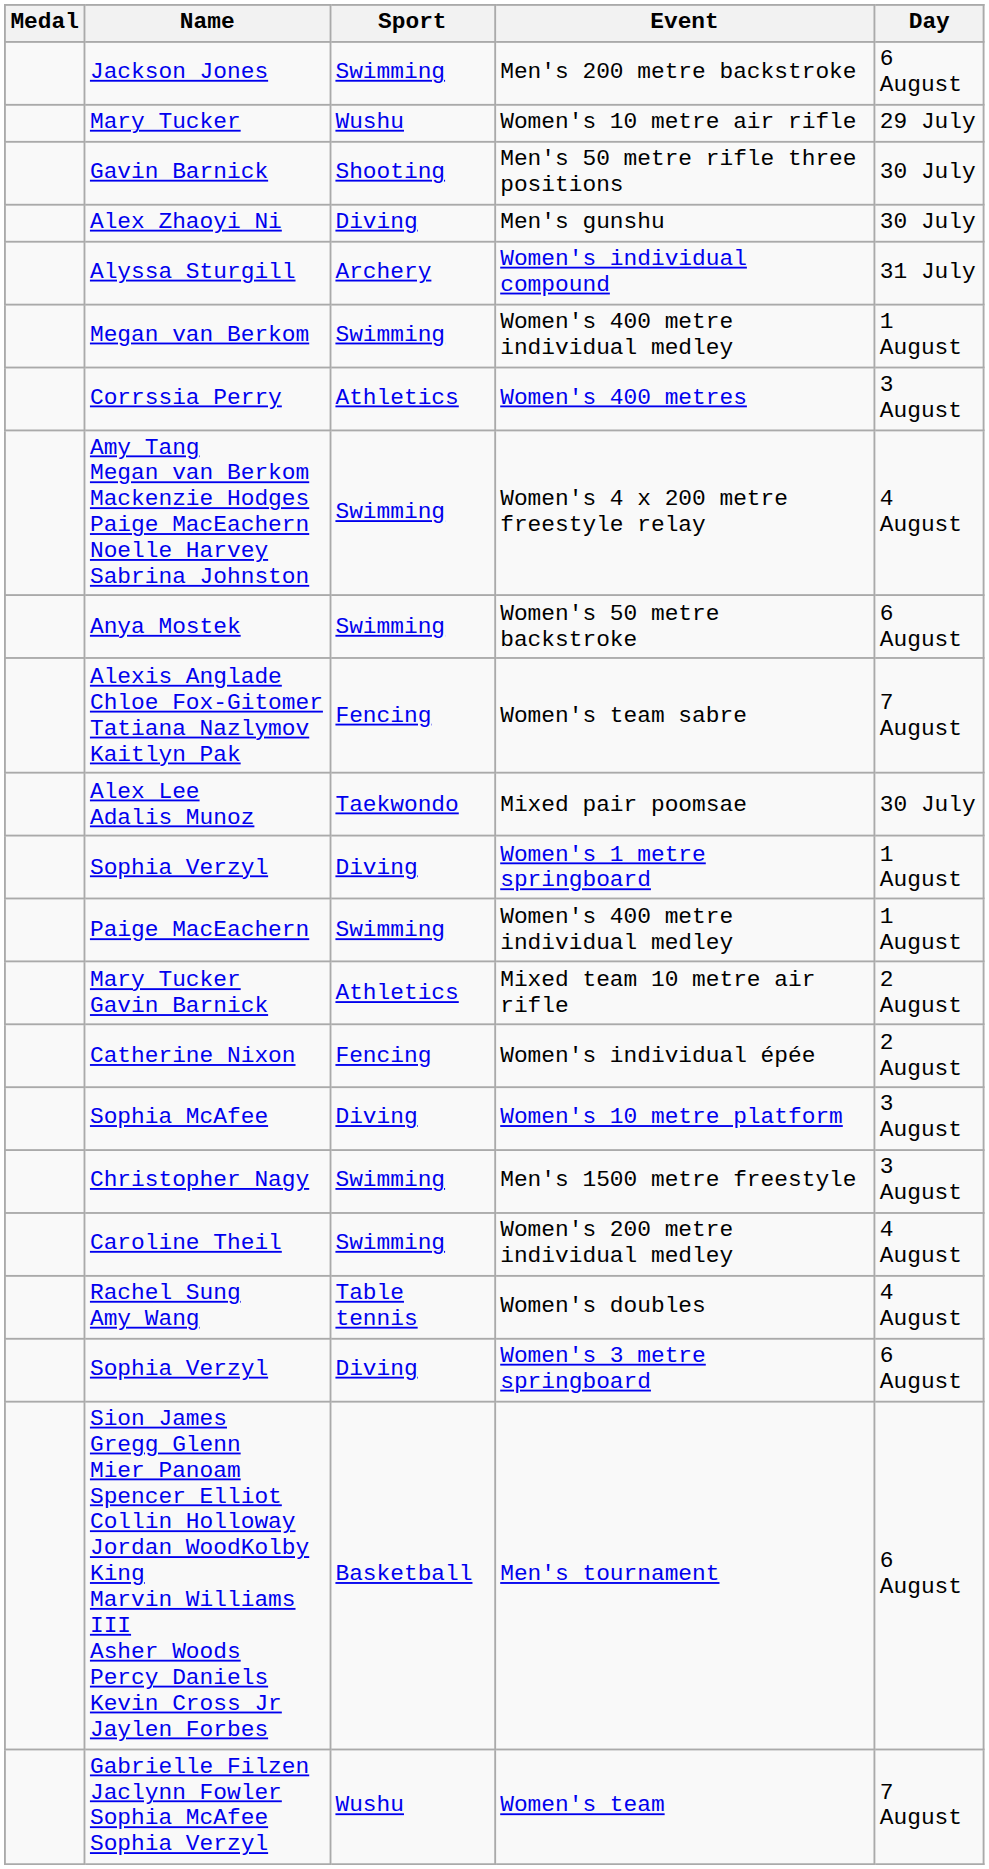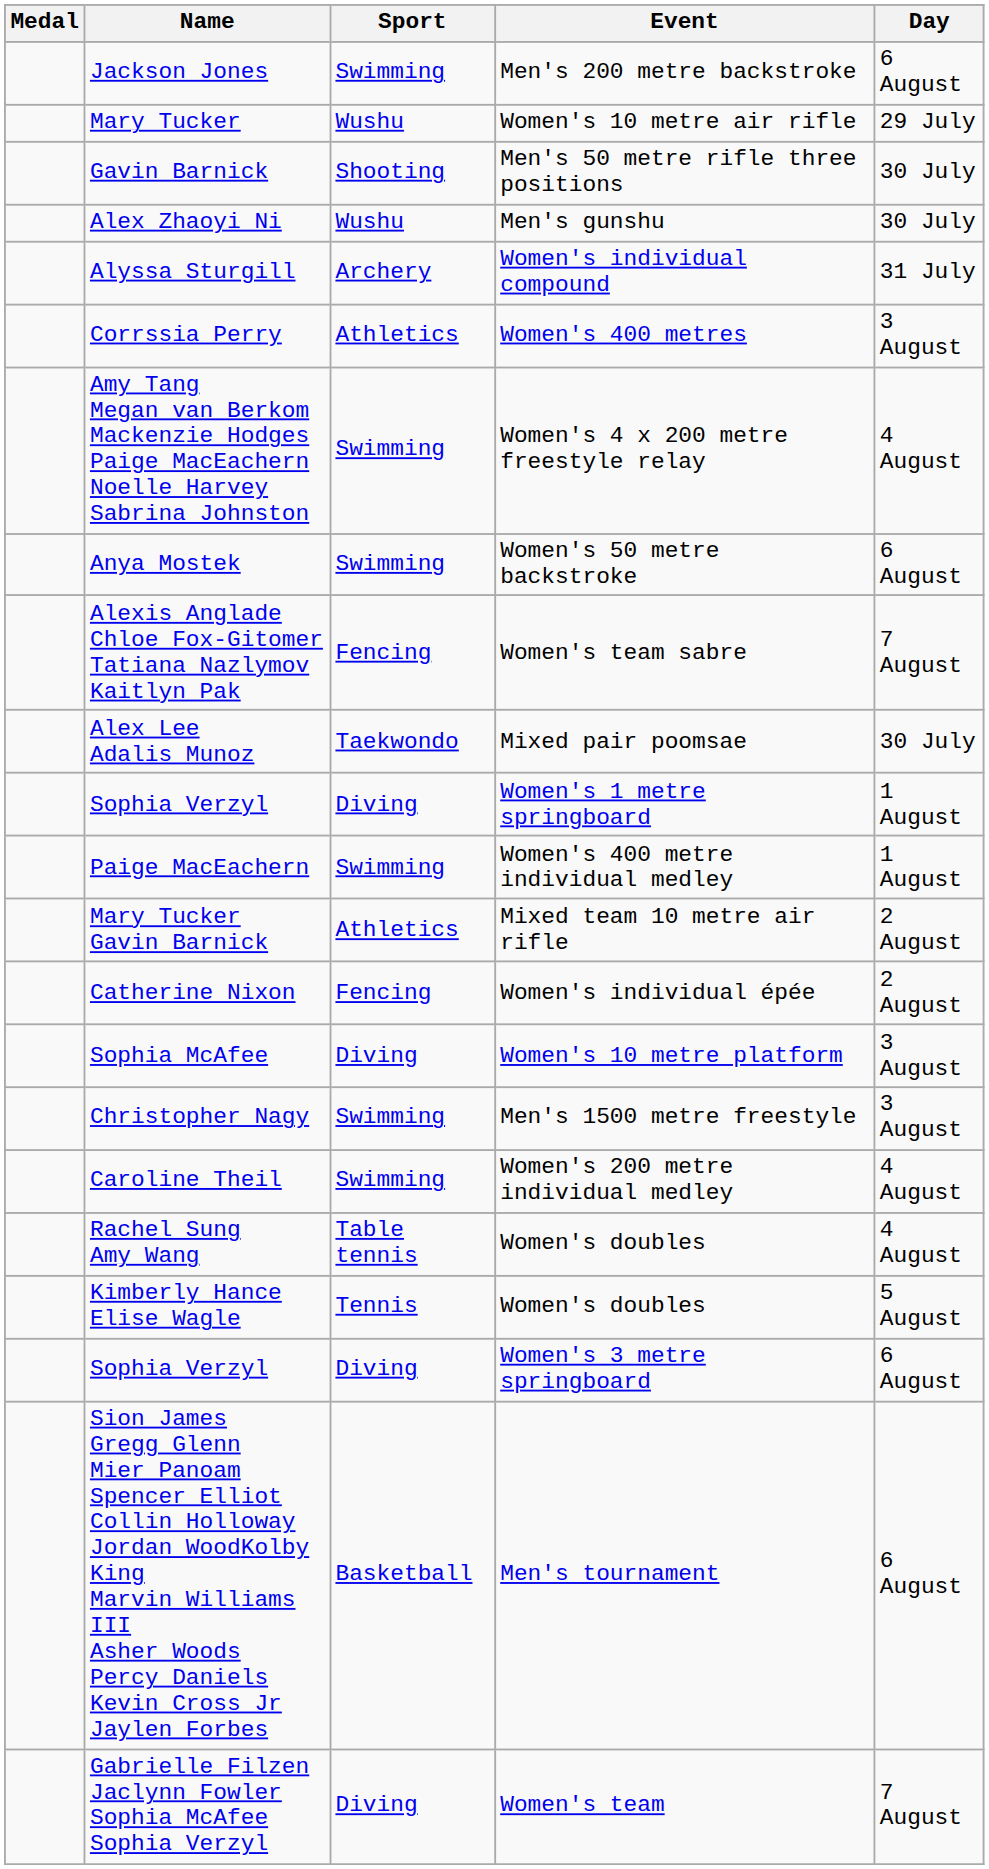Alex Zhaoyi Ni | Sport: Diving -> Wushu
- row: Megan van Berkom | Swimming | Women's 400 metre individual medley | 1 August
+ row: Kimberly Hance Elise Wagle | Tennis | Women's doubles | 5 August
Gabrielle Filzen Jaclynn Fowler Sophia McAfee Sophia Verzyl | Sport: Wushu -> Diving
